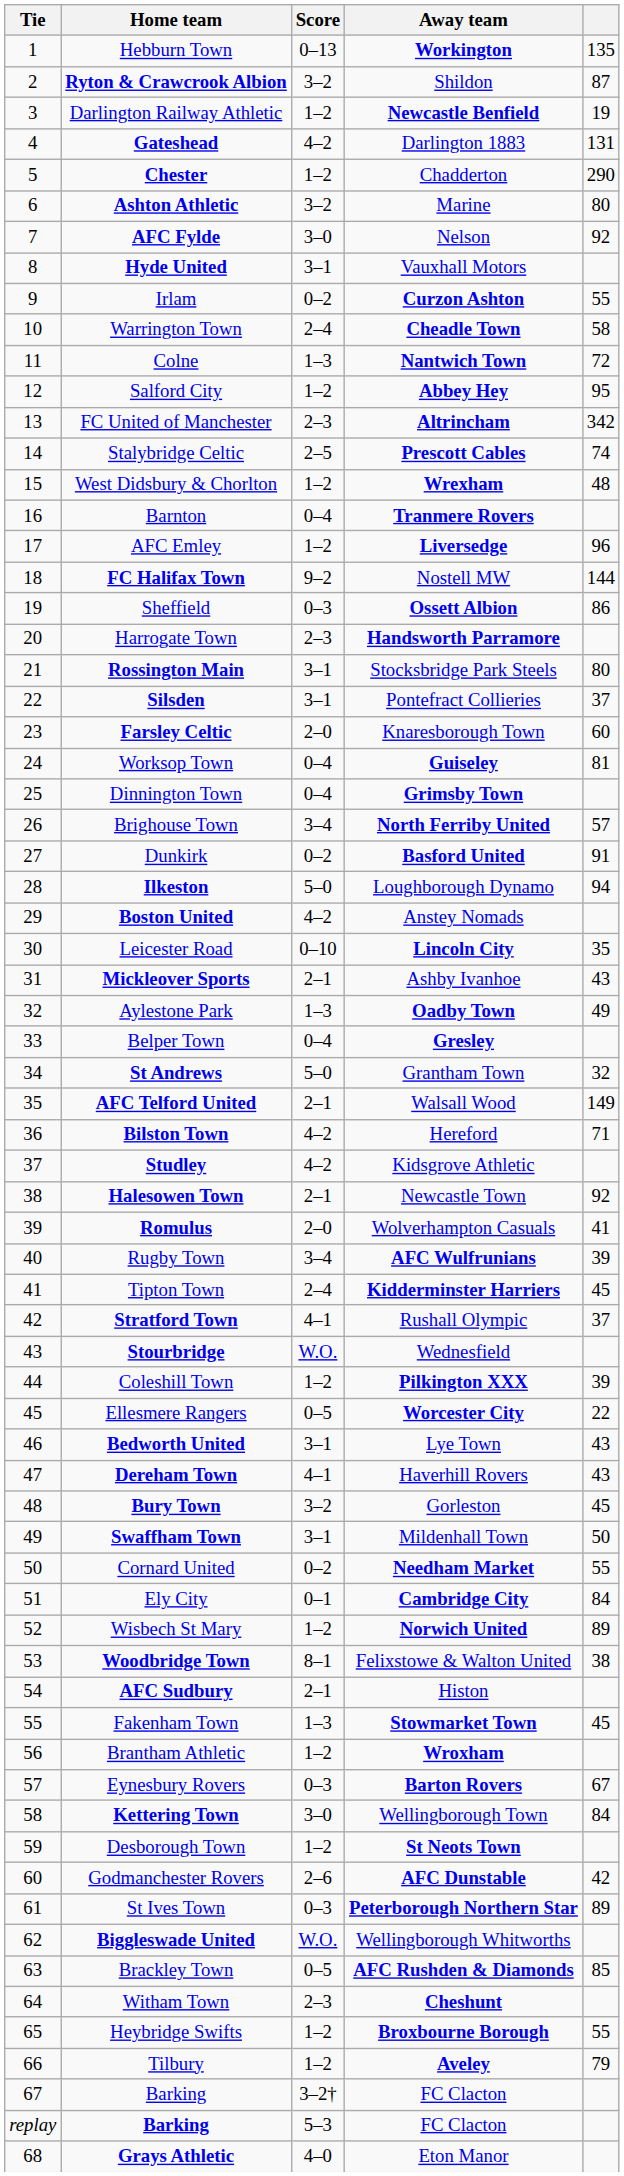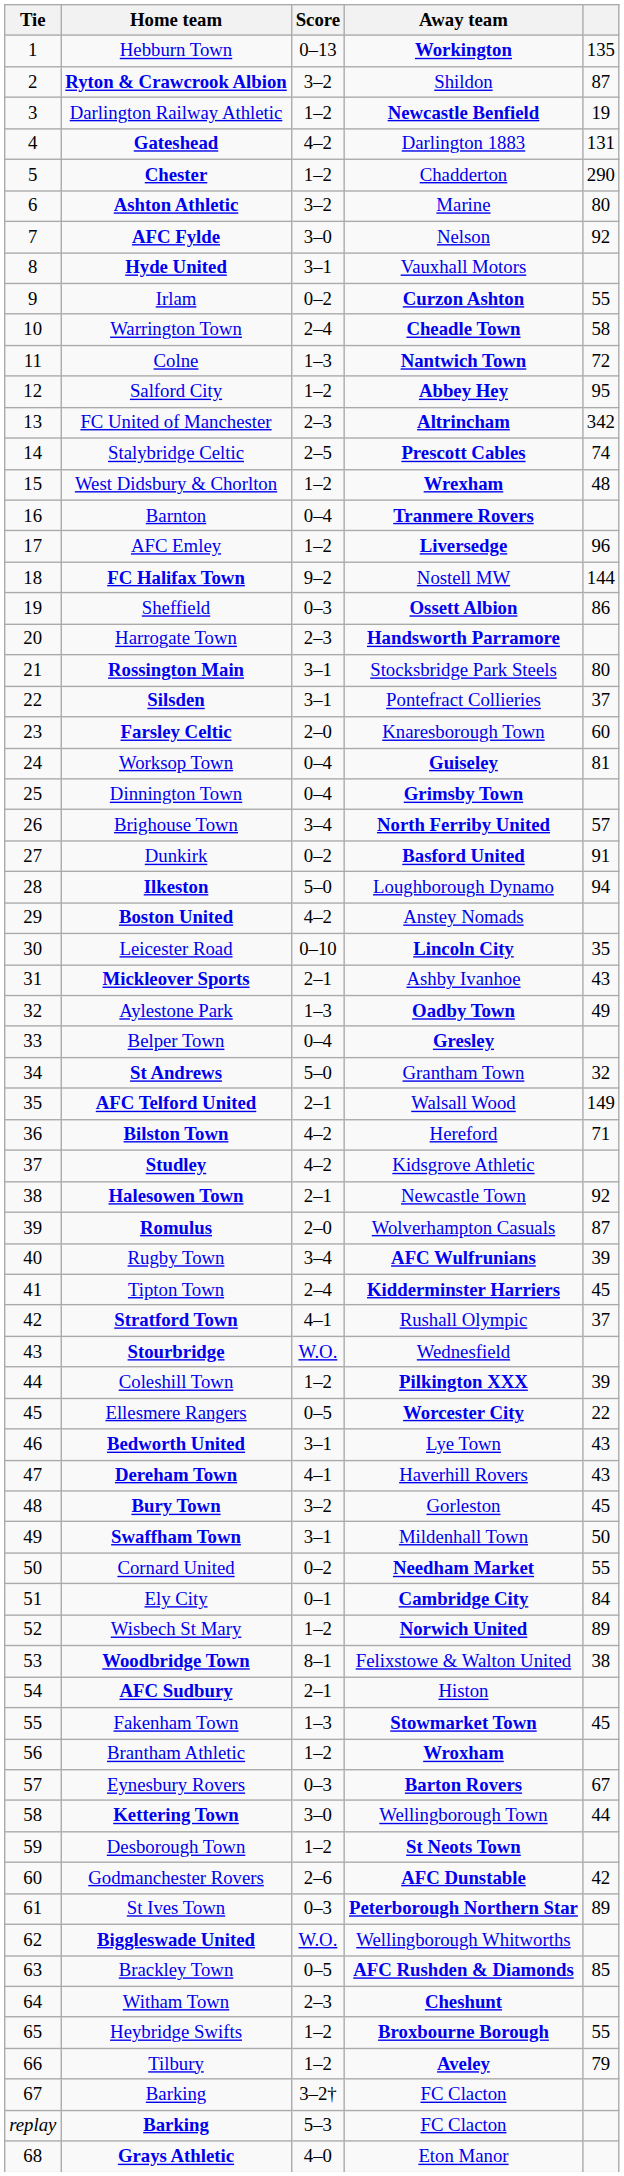Romulus | column 5: 41 -> 87
Kettering Town | column 5: 84 -> 44
